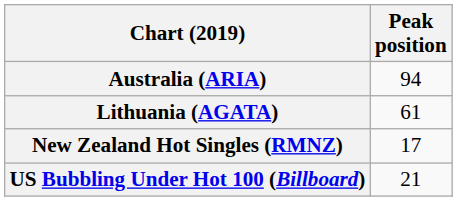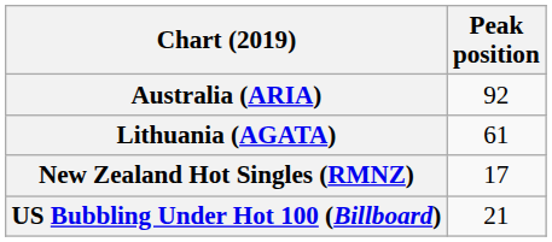Australia (ARIA) | Peak position: 94 -> 92
